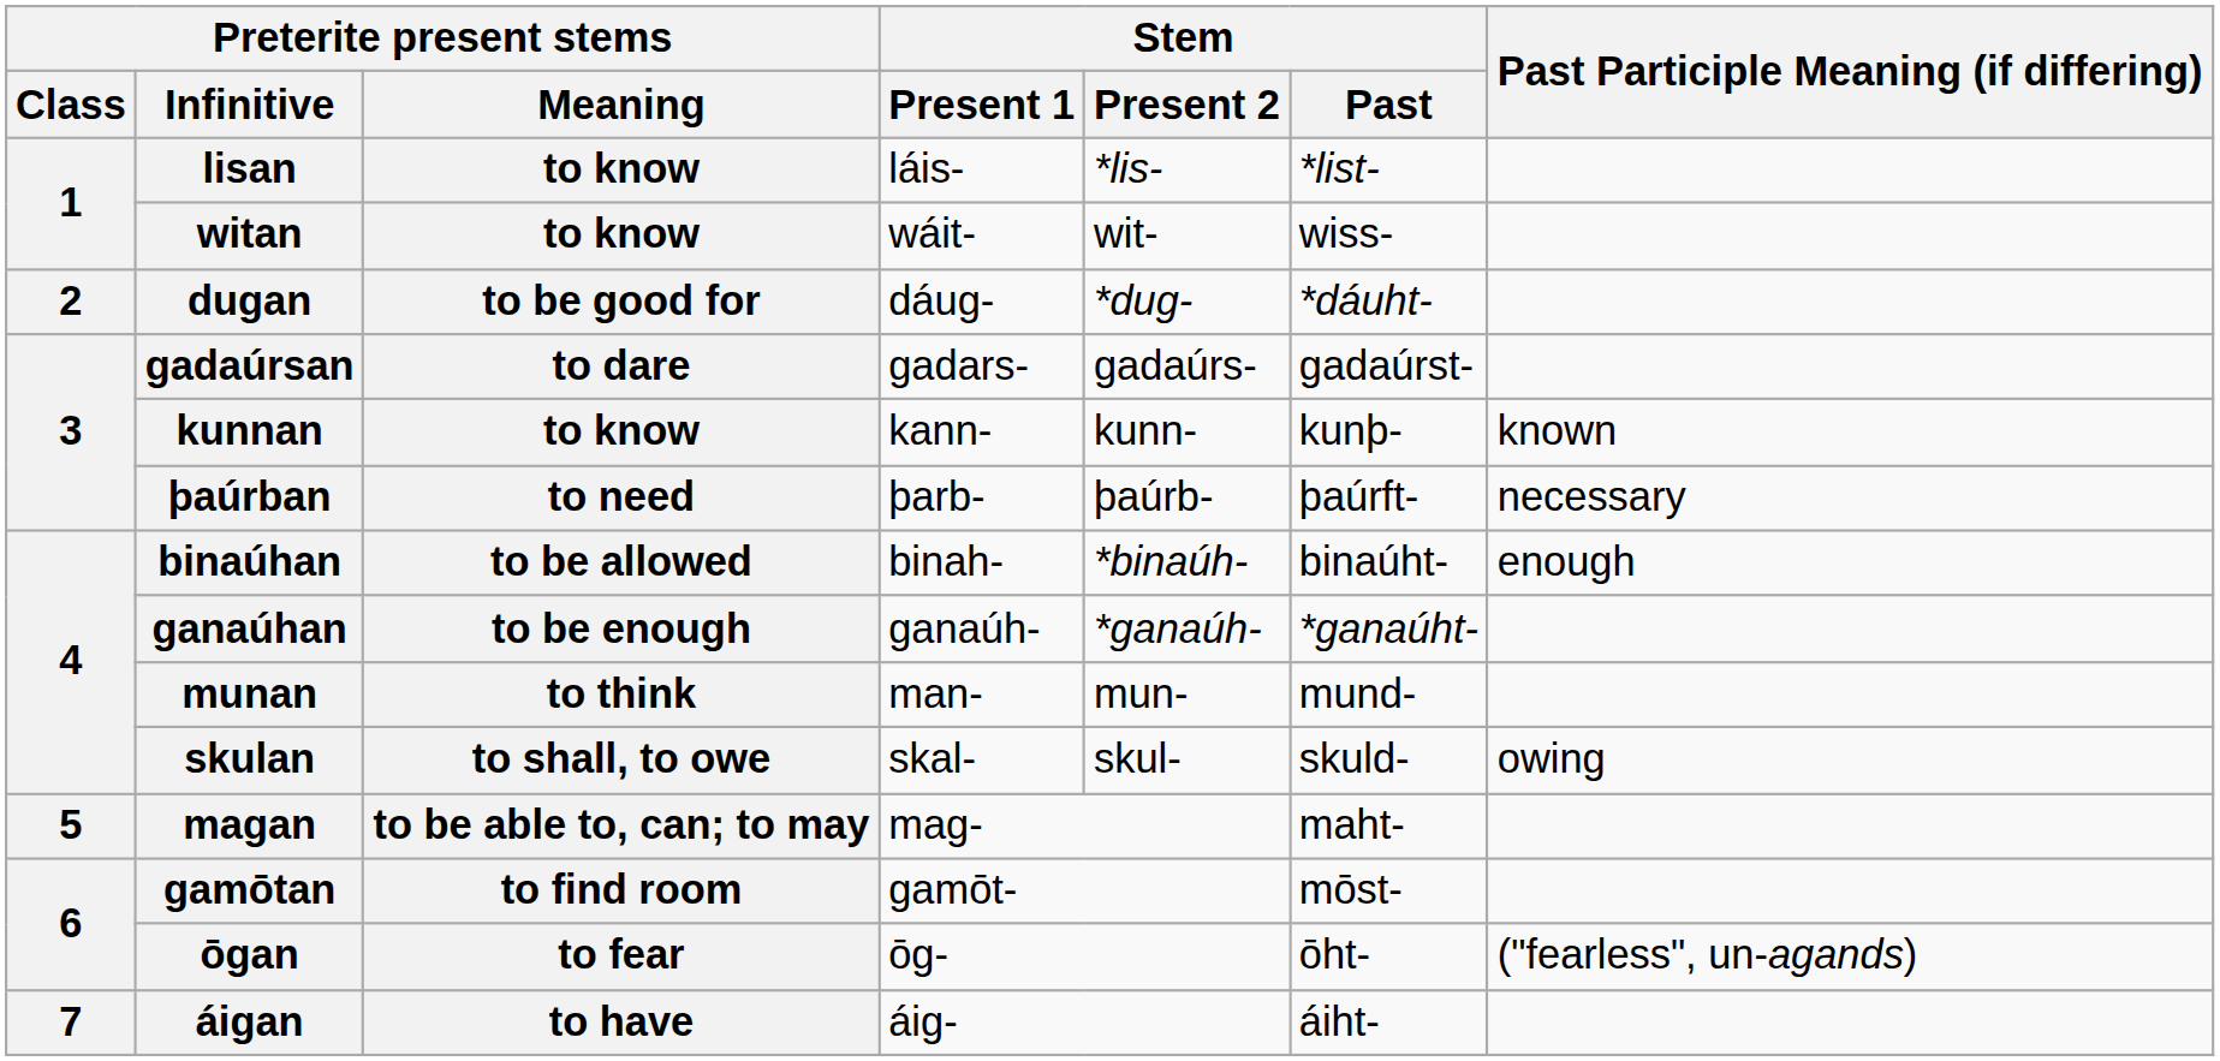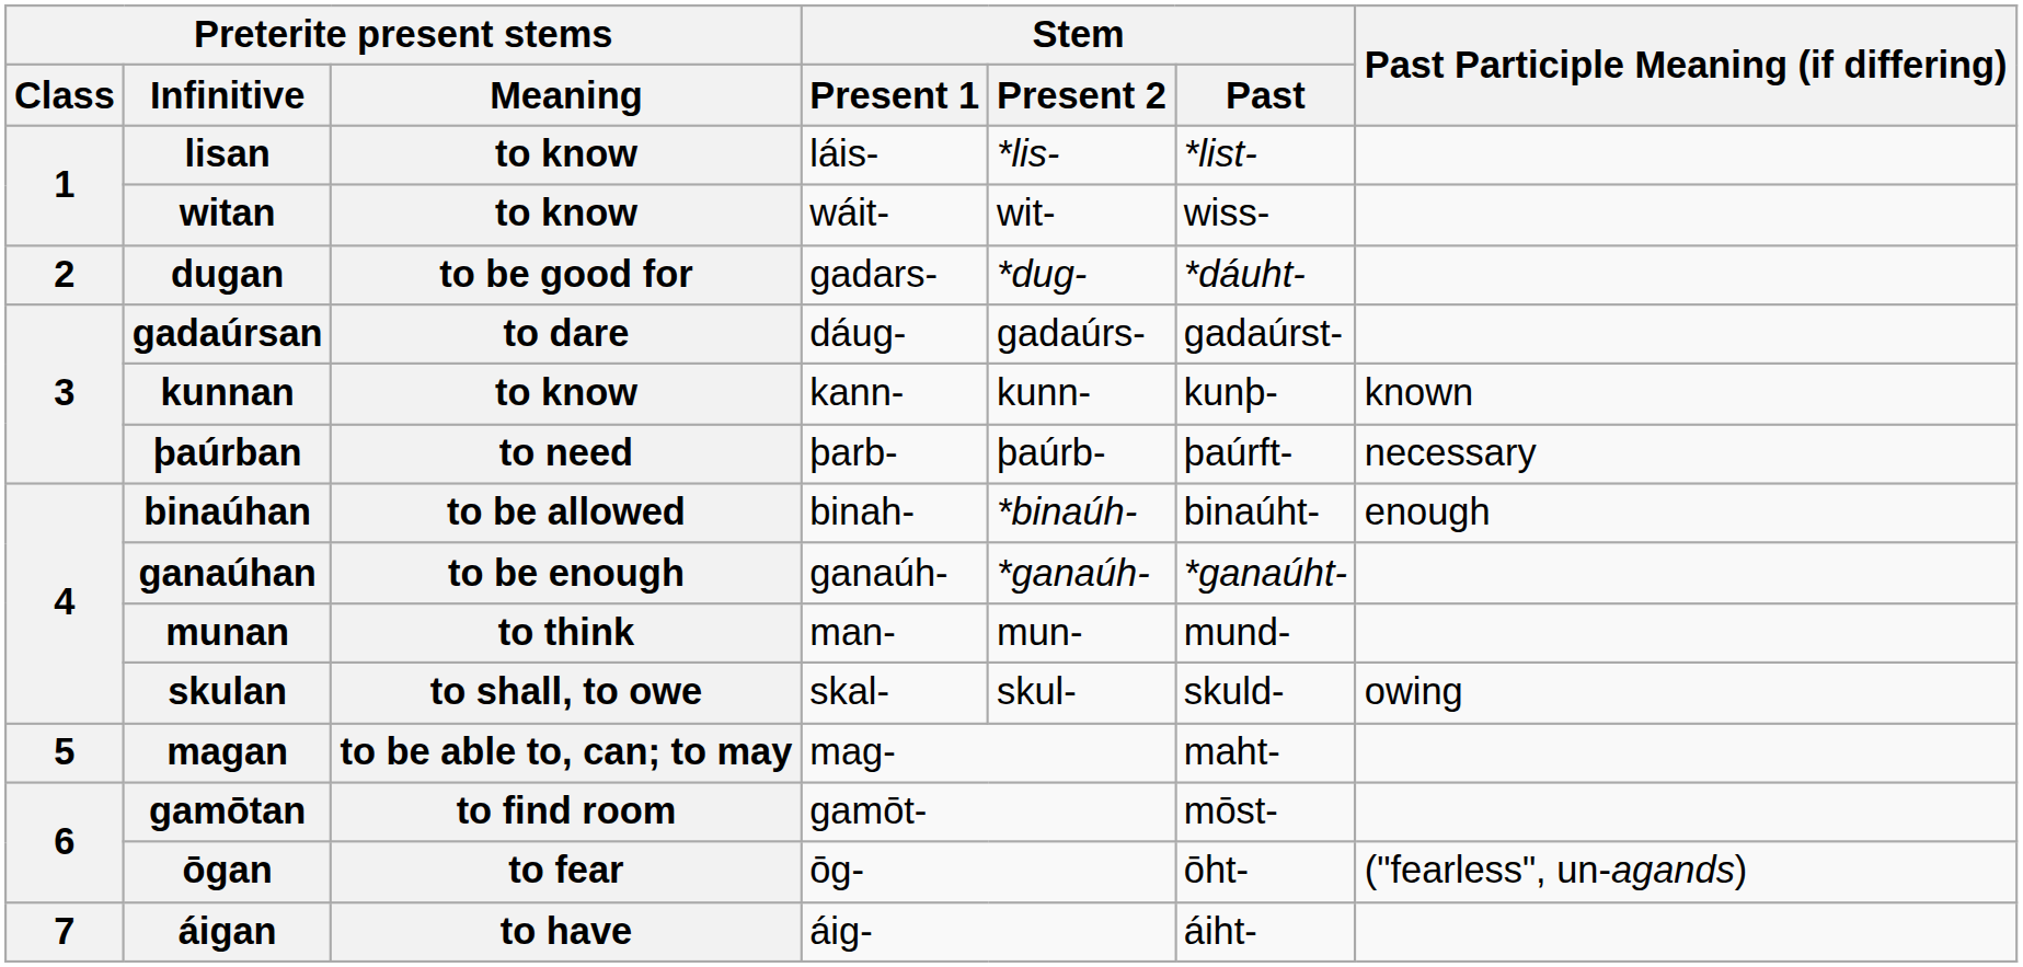dugan | Stem / Present 1: dáug- -> gadars-
gadaúrsan | Stem / Present 1: gadars- -> dáug-
